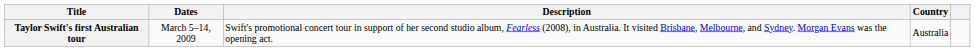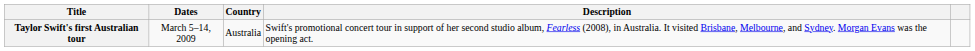columns swapped: Country <-> Description
